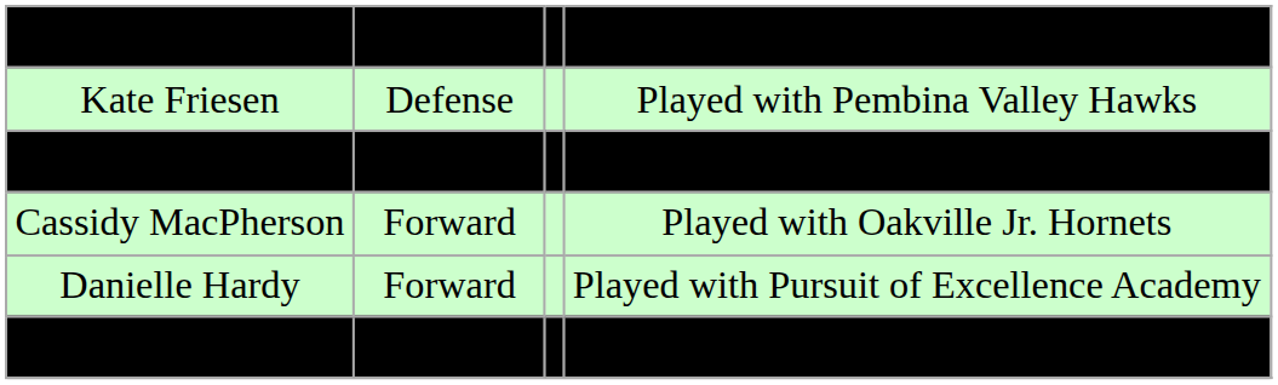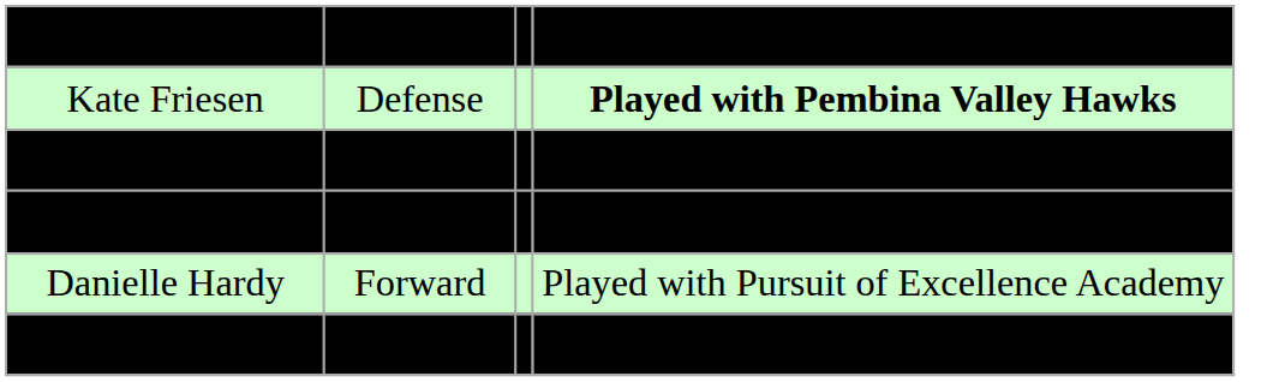Kate Friesen | column 4: normal -> bold
- row: Cassidy MacPherson | Forward | Played with Oakville Jr. Hornets
+ row: Christina Putigna | Forward | Played with Oakville Jr. Hornets
